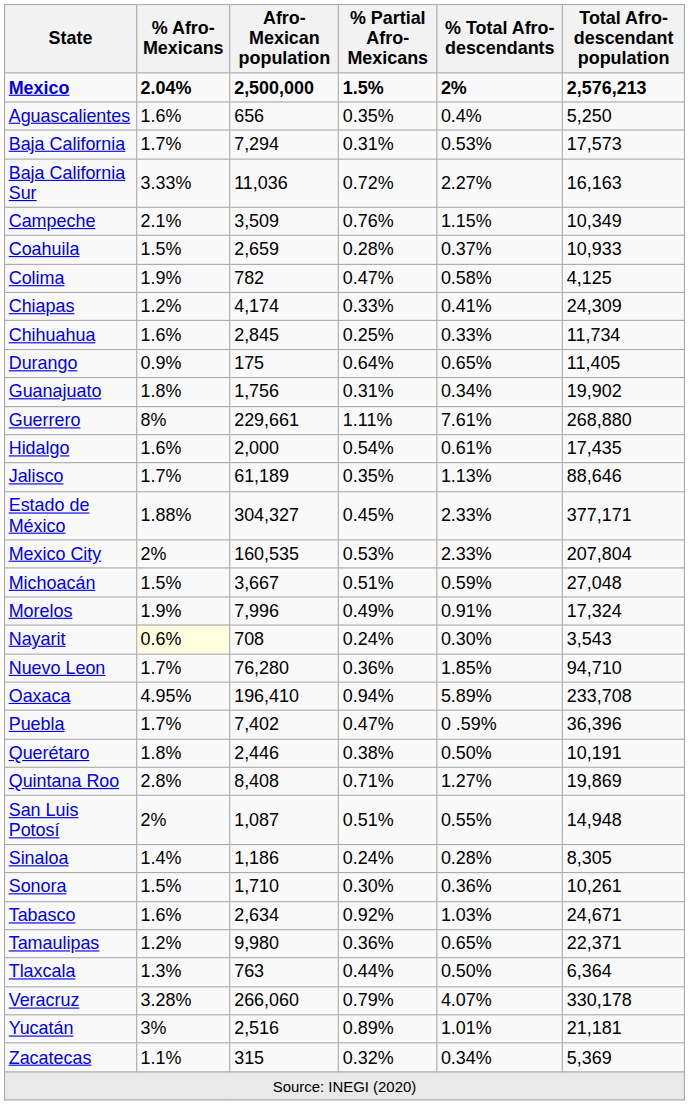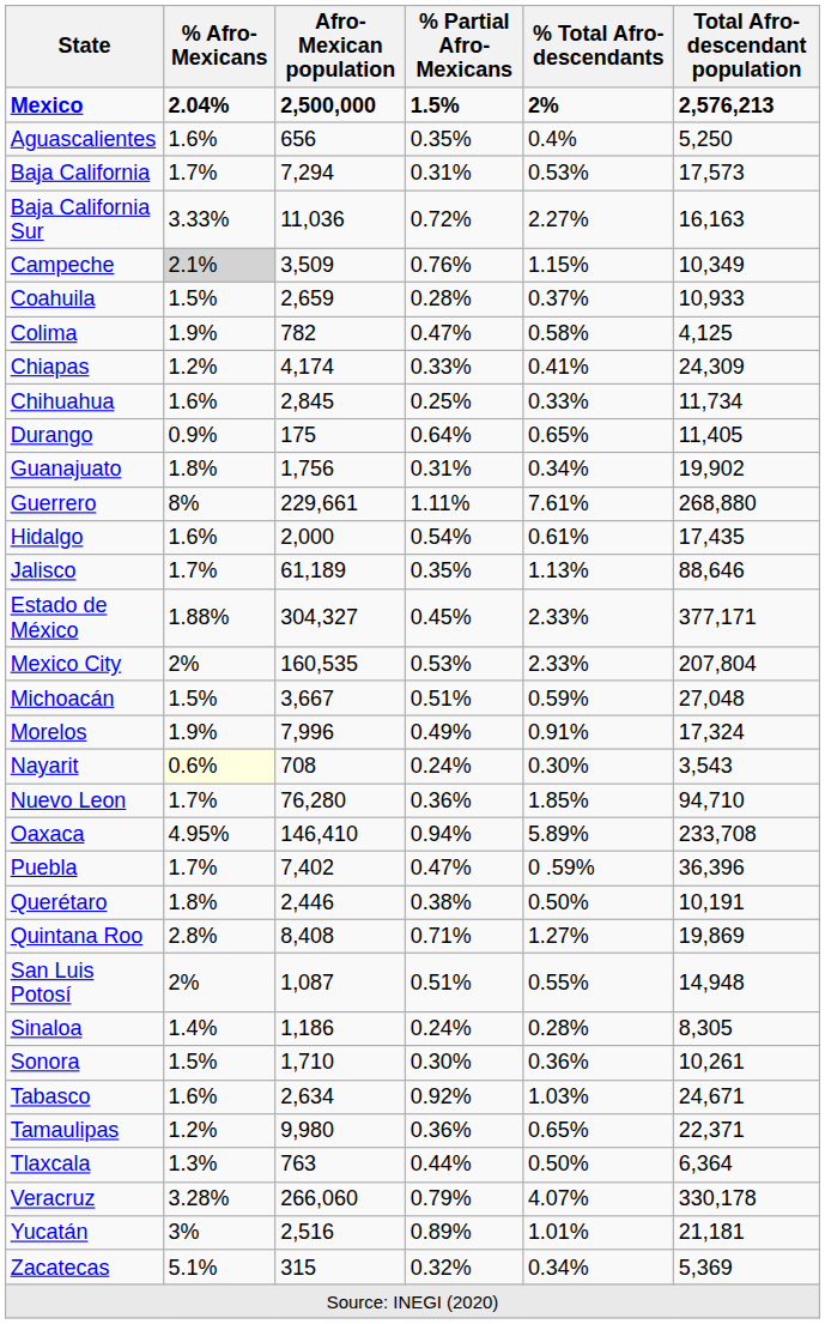Campeche | % Afro-Mexicans: no background -> lightgrey background
Oaxaca | Afro-Mexican population: 196,410 -> 146,410
Zacatecas | % Afro-Mexicans: 1.1% -> 5.1%
